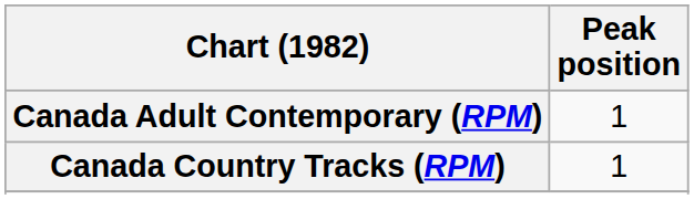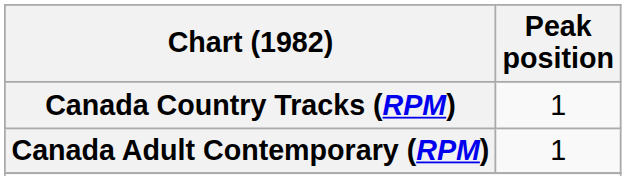rows swapped: Canada Adult Contemporary (RPM) <-> Canada Country Tracks (RPM)
